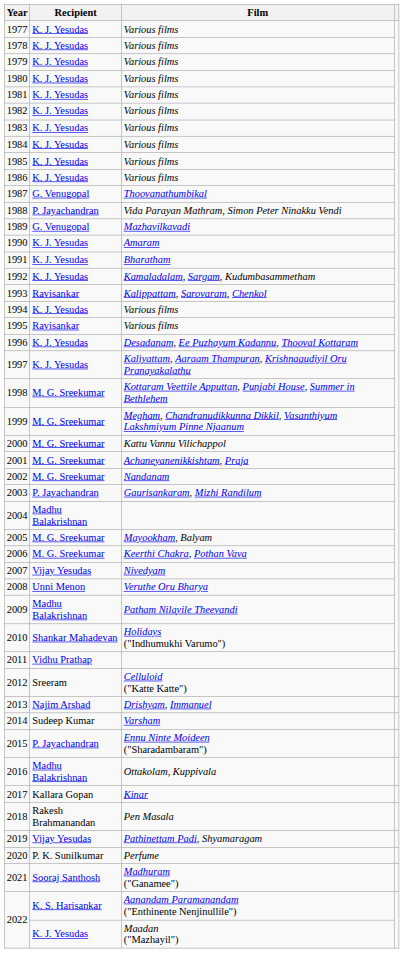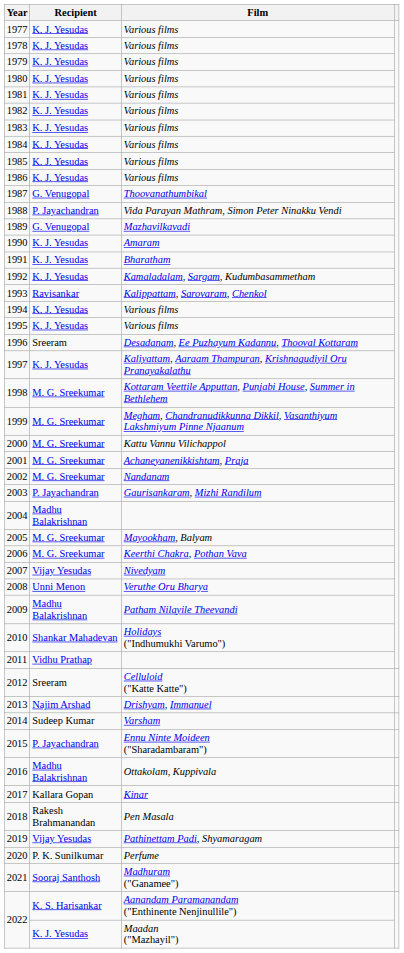1995 | Recipient: Ravisankar -> K. J. Yesudas
1996 | Recipient: K. J. Yesudas -> Sreeram
